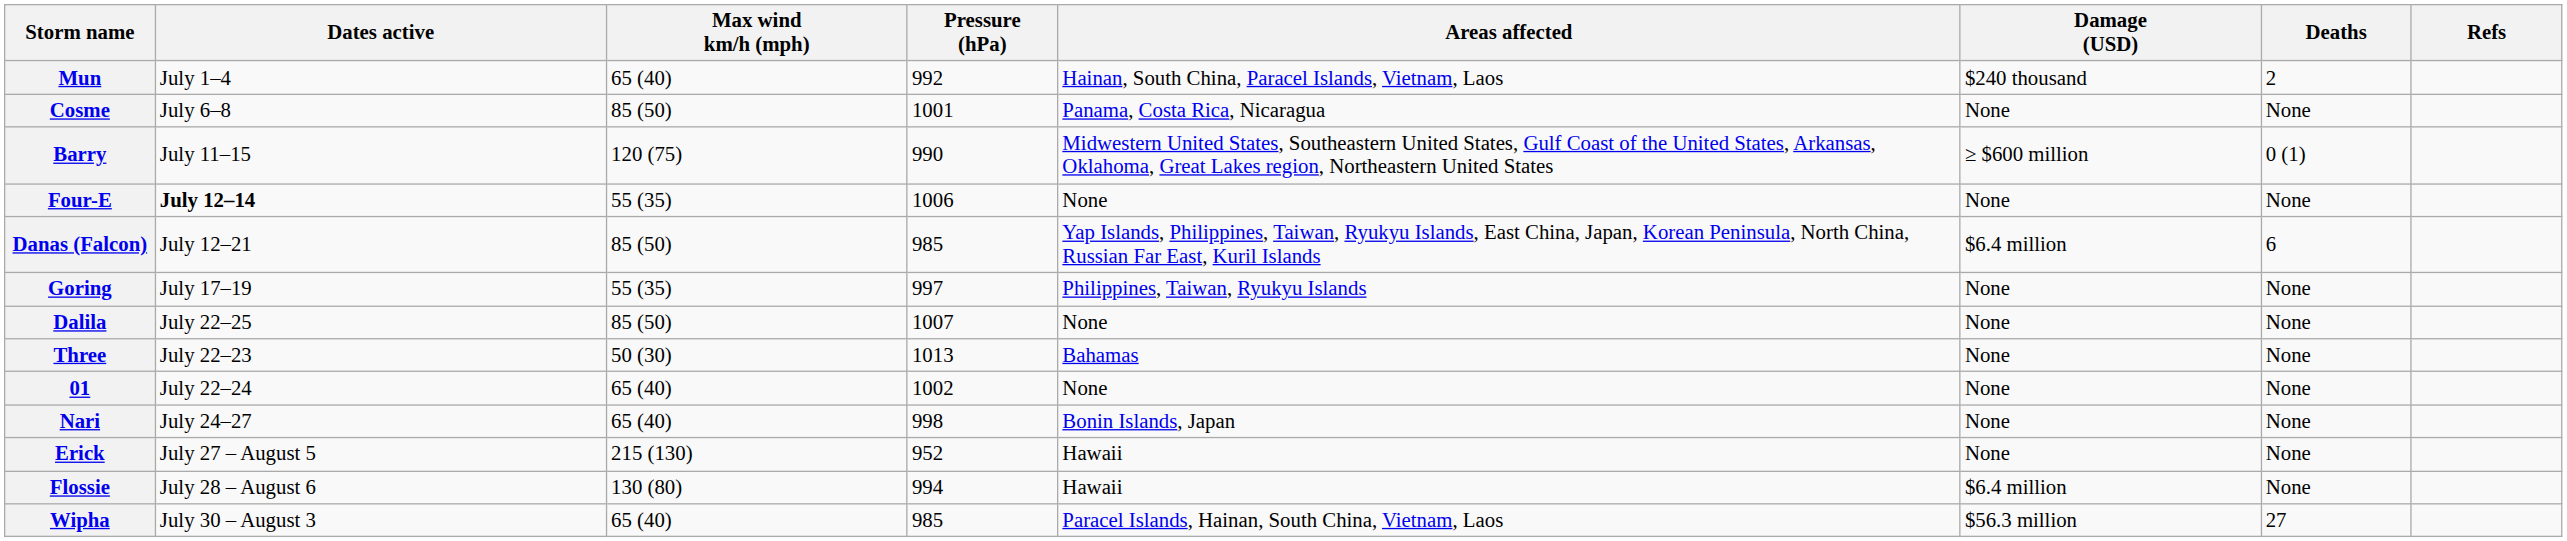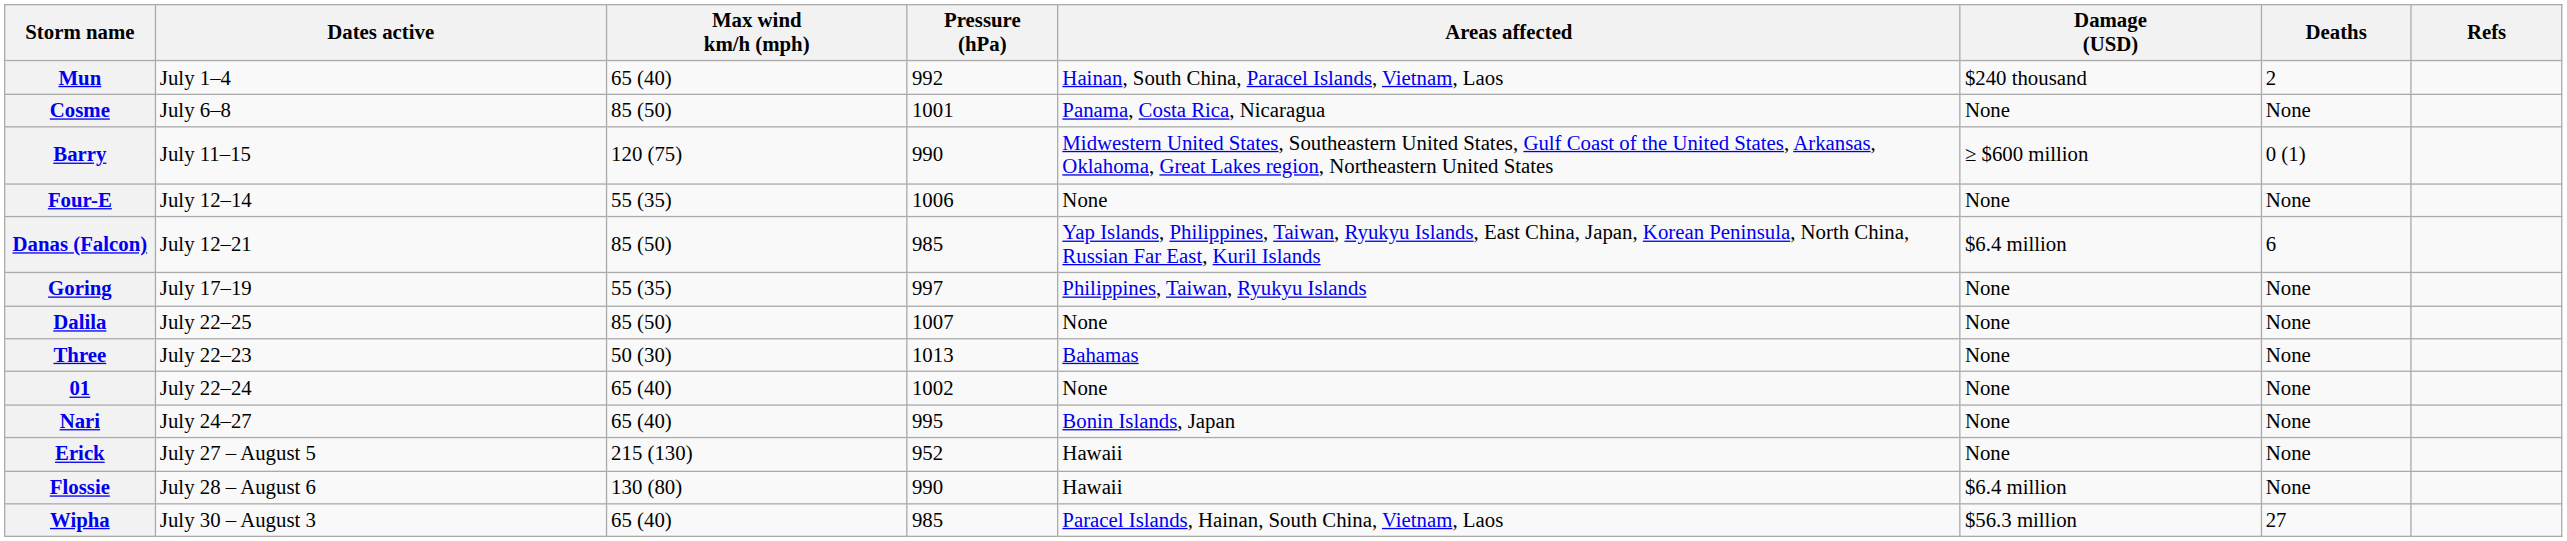Four-E | Dates active: bold -> normal
Nari | Pressure (hPa): 998 -> 995
Flossie | Pressure (hPa): 994 -> 990
